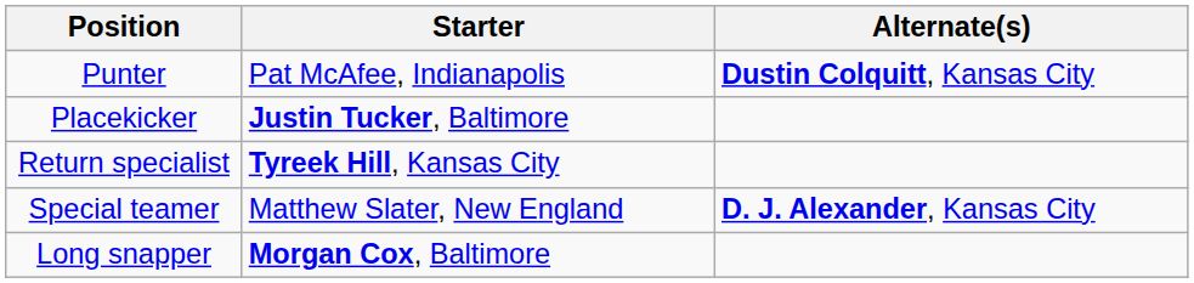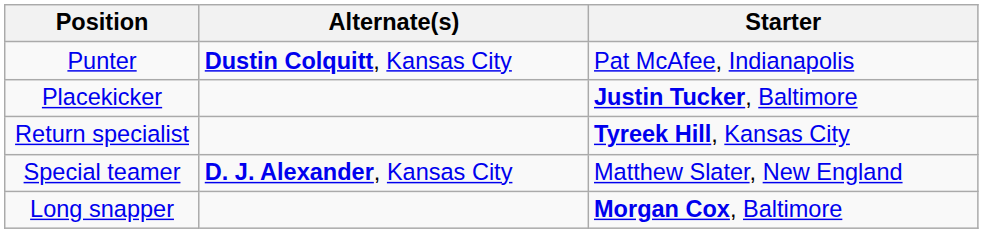columns swapped: Starter <-> Alternate(s)
